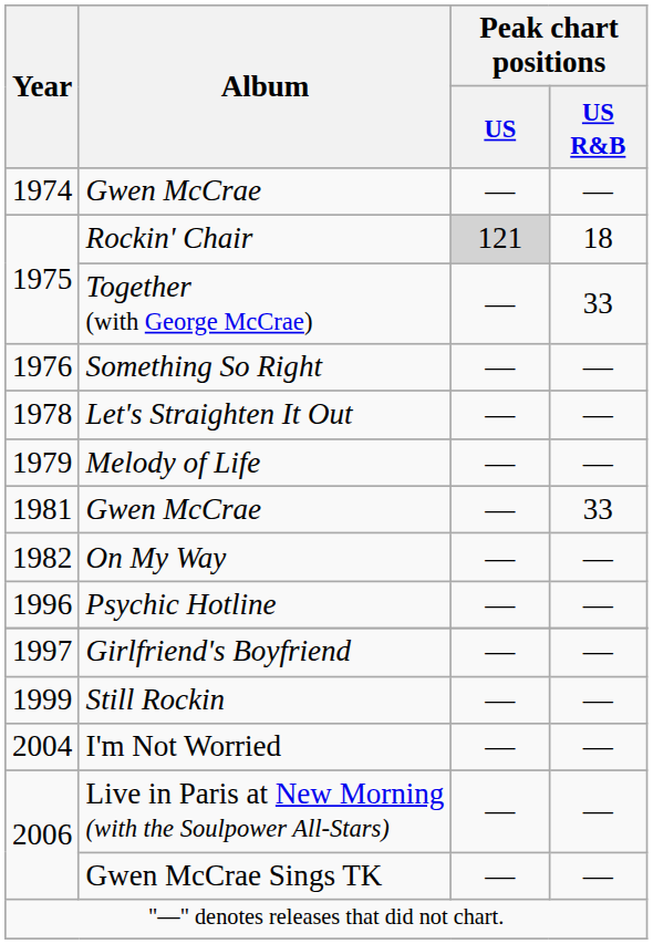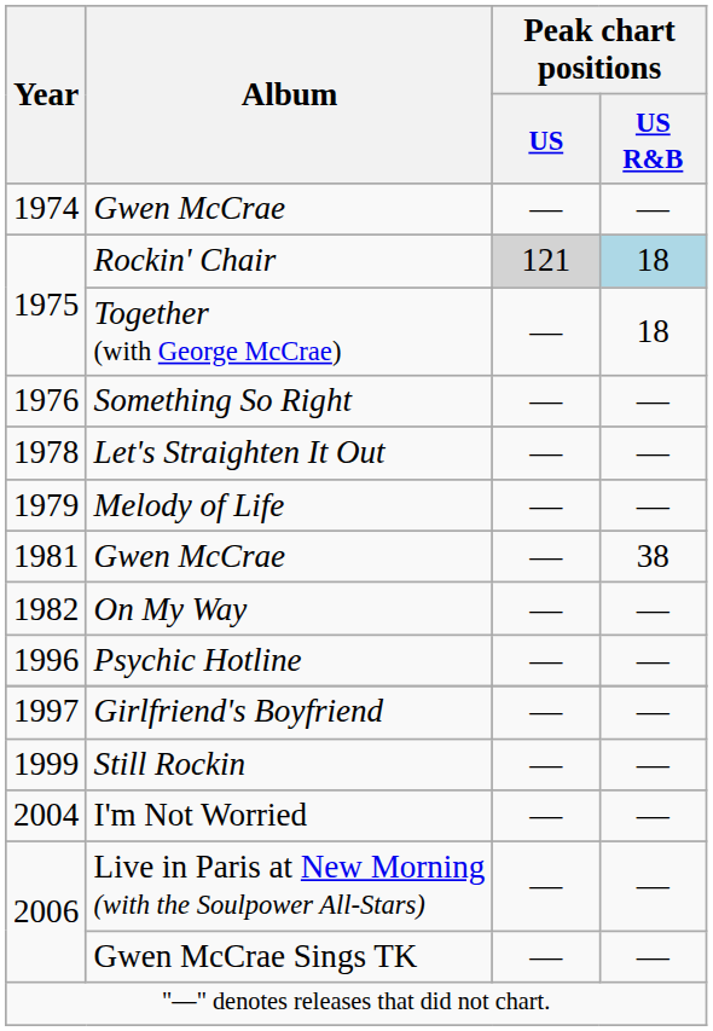Rockin' Chair | Peak chart positions / US R&B: no background -> lightblue background
Together (with George McCrae) | Peak chart positions / US R&B: 33 -> 18
1981 / Gwen McCrae | Peak chart positions / US R&B: 33 -> 38
